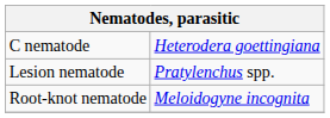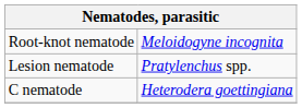rows swapped: C nematode <-> Root-knot nematode
